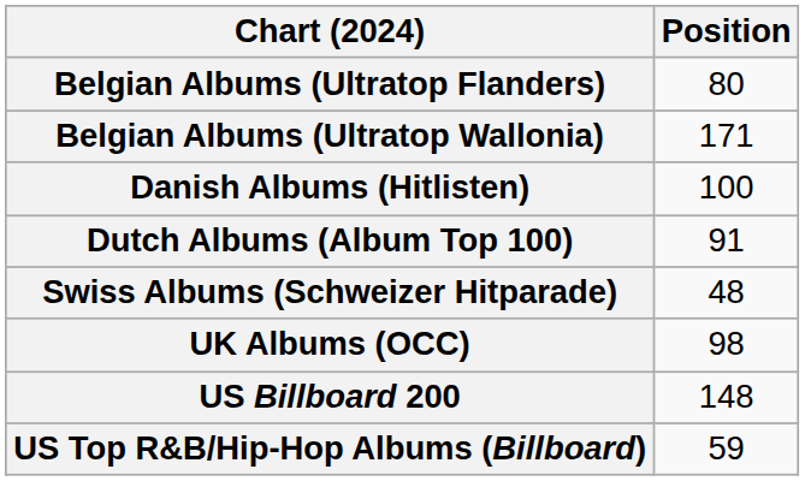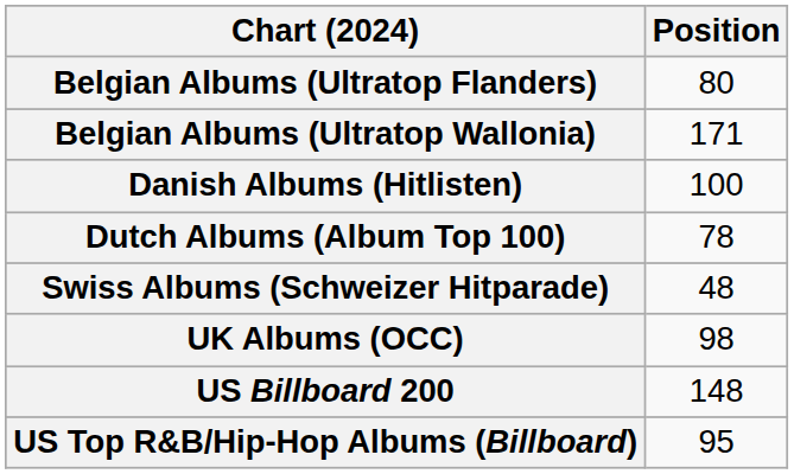Dutch Albums (Album Top 100) | Position: 91 -> 78
US Top R&B/Hip-Hop Albums (Billboard) | Position: 59 -> 95
